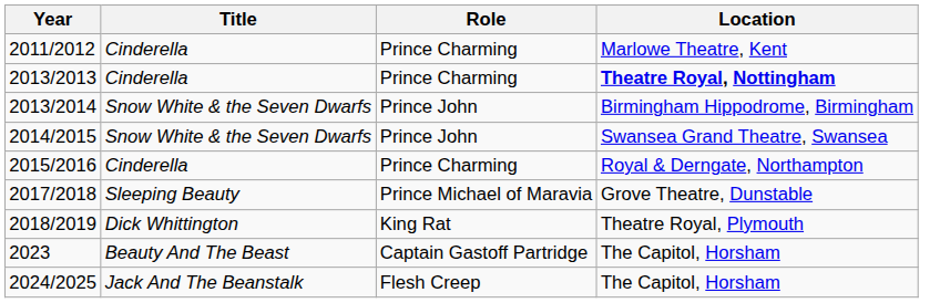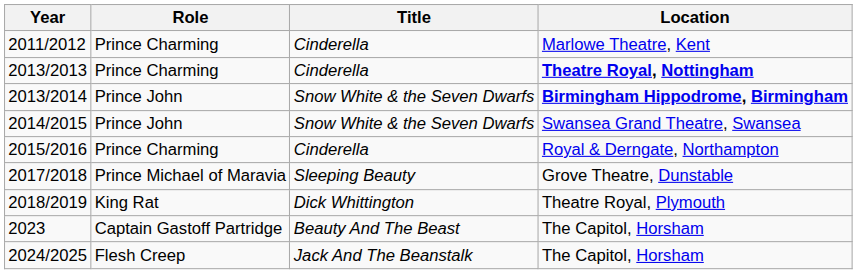columns swapped: Title <-> Role
2013/2014 | Location: normal -> bold
